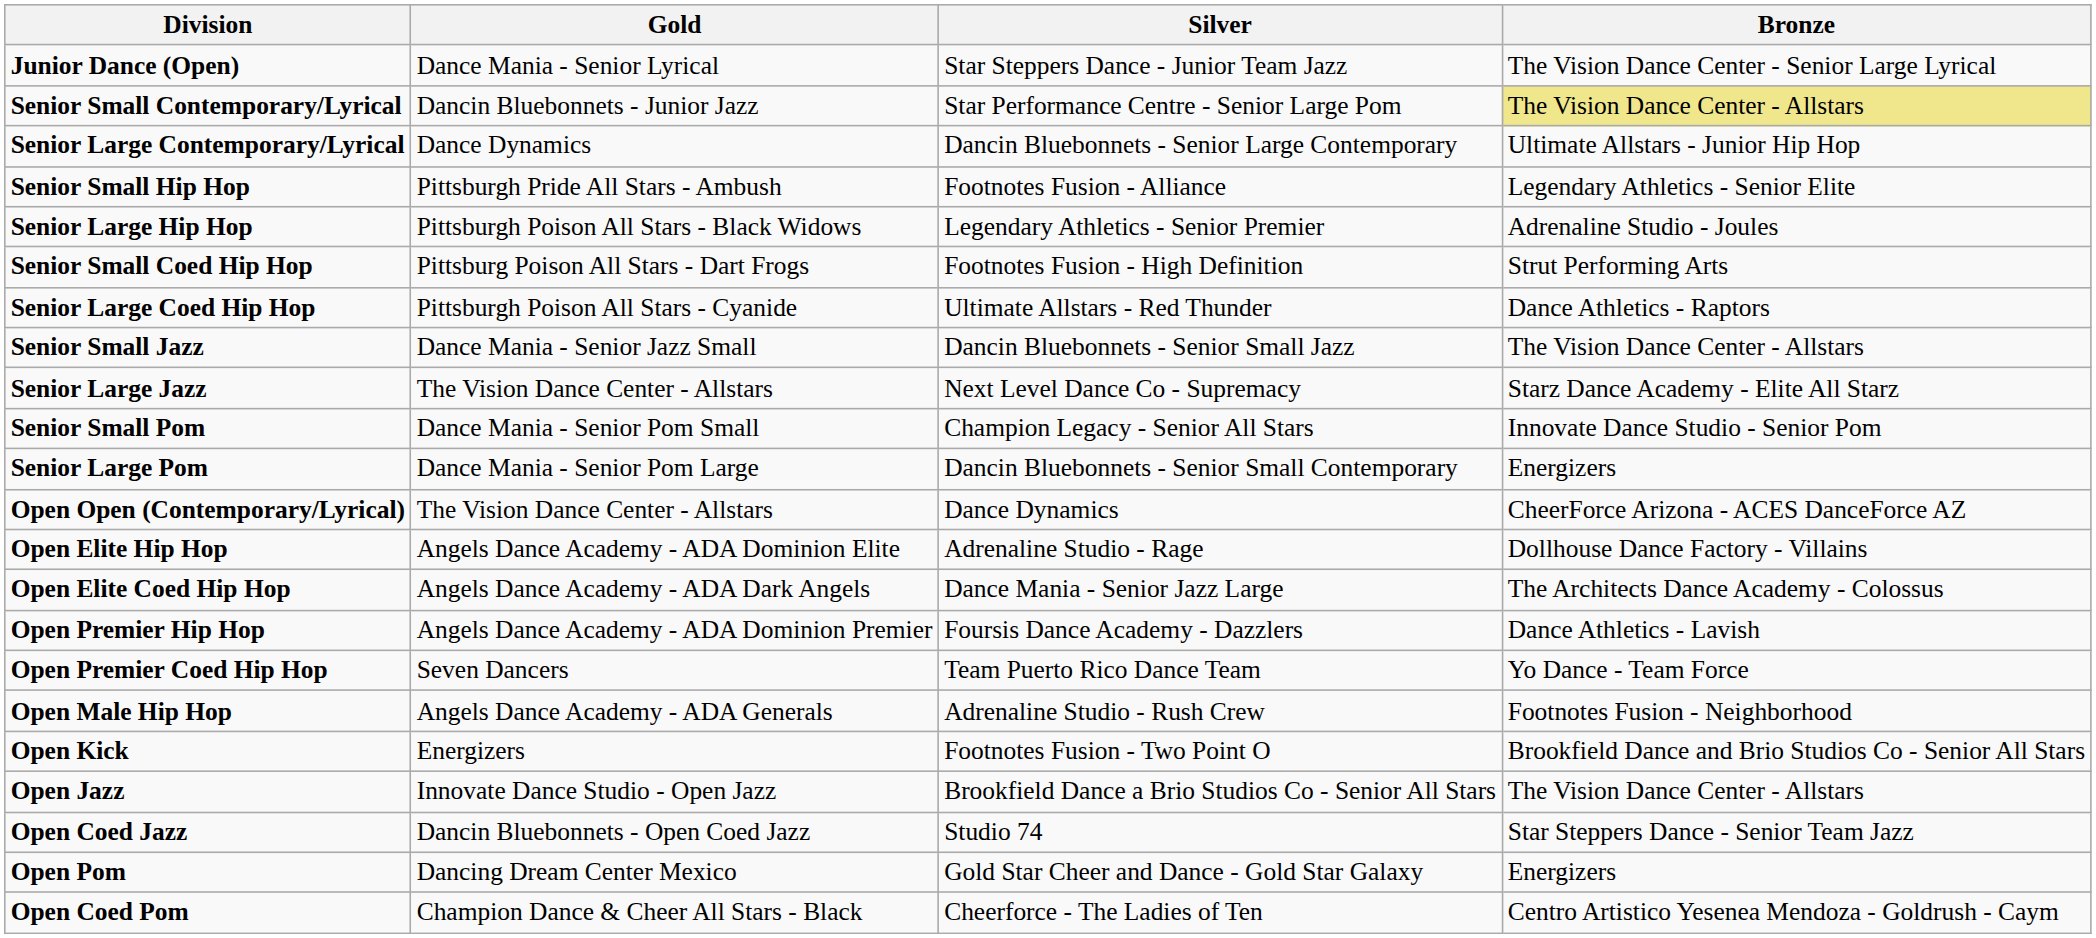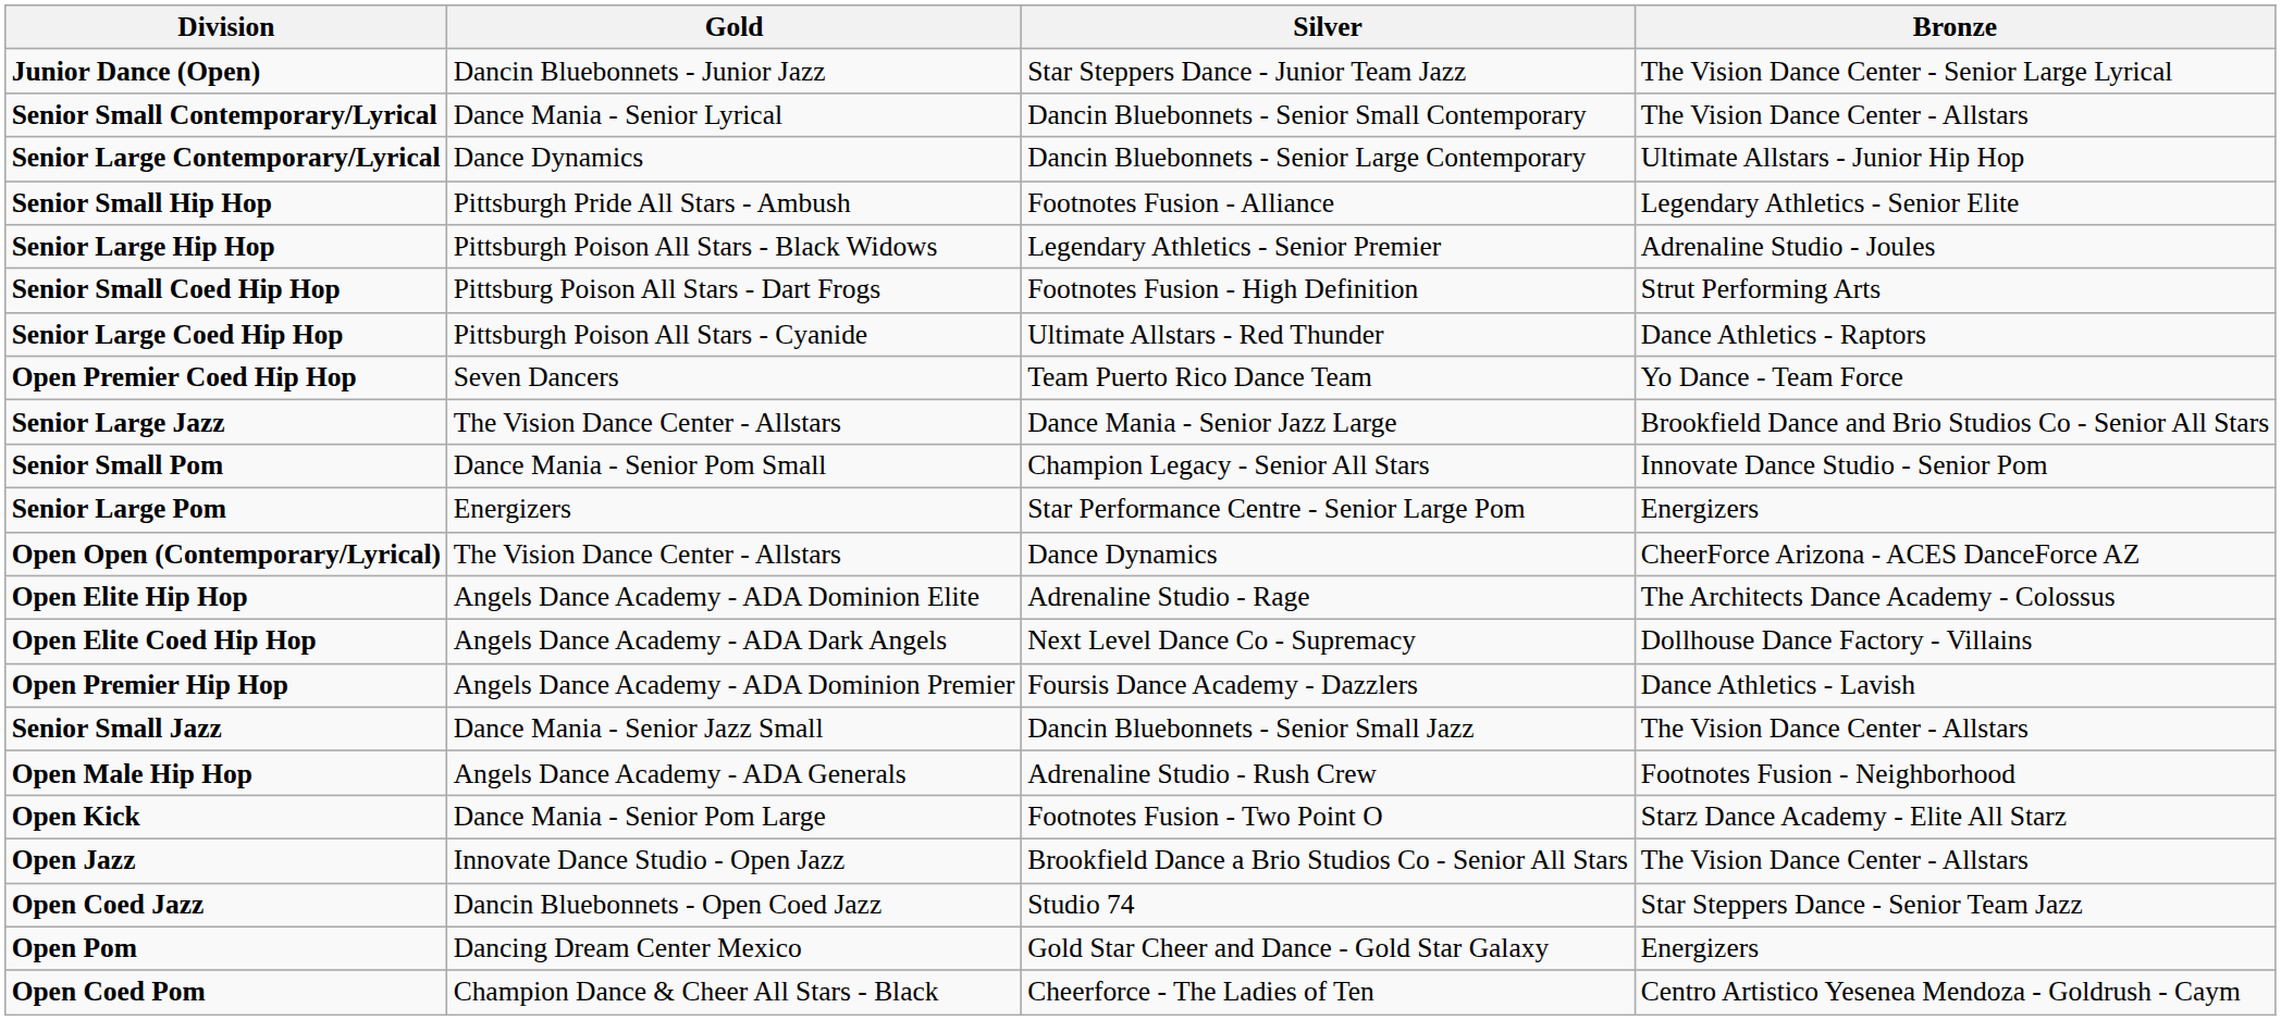Junior Dance (Open) | Gold: Dance Mania - Senior Lyrical -> Dancin Bluebonnets - Junior Jazz
Senior Small Contemporary/Lyrical | Gold: Dancin Bluebonnets - Junior Jazz -> Dance Mania - Senior Lyrical
Senior Small Contemporary/Lyrical | Silver: Star Performance Centre - Senior Large Pom -> Dancin Bluebonnets - Senior Small Contemporary
Senior Small Contemporary/Lyrical | Bronze: khaki background -> no background
rows swapped: Senior Small Jazz <-> Open Premier Coed Hip Hop
Senior Large Jazz | Silver: Next Level Dance Co - Supremacy -> Dance Mania - Senior Jazz Large
Senior Large Jazz | Bronze: Starz Dance Academy - Elite All Starz -> Brookfield Dance and Brio Studios Co - Senior All Stars
Senior Large Pom | Gold: Dance Mania - Senior Pom Large -> Energizers
Senior Large Pom | Silver: Dancin Bluebonnets - Senior Small Contemporary -> Star Performance Centre - Senior Large Pom
Open Elite Hip Hop | Bronze: Dollhouse Dance Factory - Villains -> The Architects Dance Academy - Colossus
Open Elite Coed Hip Hop | Silver: Dance Mania - Senior Jazz Large -> Next Level Dance Co - Supremacy
Open Elite Coed Hip Hop | Bronze: The Architects Dance Academy - Colossus -> Dollhouse Dance Factory - Villains
Open Kick | Gold: Energizers -> Dance Mania - Senior Pom Large
Open Kick | Bronze: Brookfield Dance and Brio Studios Co - Senior All Stars -> Starz Dance Academy - Elite All Starz
